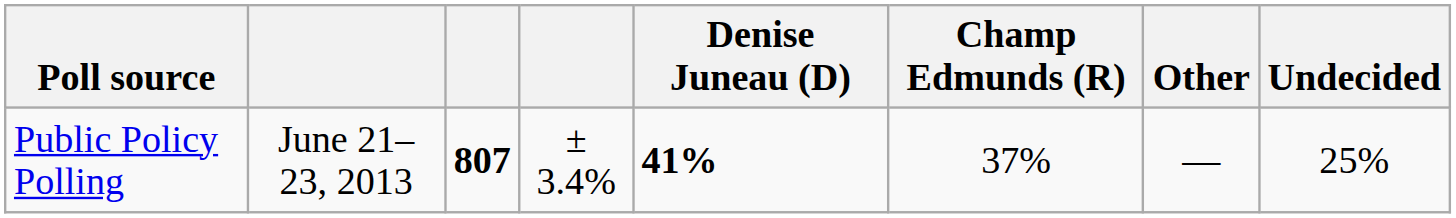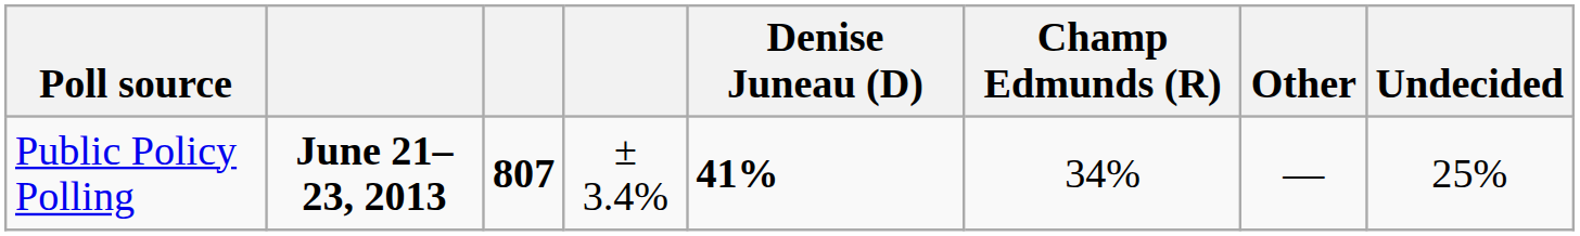Public Policy Polling | column 2: normal -> bold
Public Policy Polling | Champ Edmunds (R): 37% -> 34%
